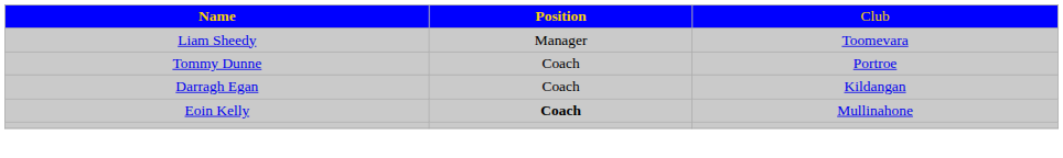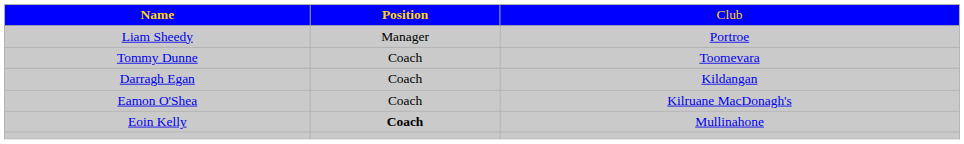Liam Sheedy | column 3: Toomevara -> Portroe
Tommy Dunne | column 3: Portroe -> Toomevara
+ row: Eamon O'Shea | Coach | Kilruane MacDonagh's
